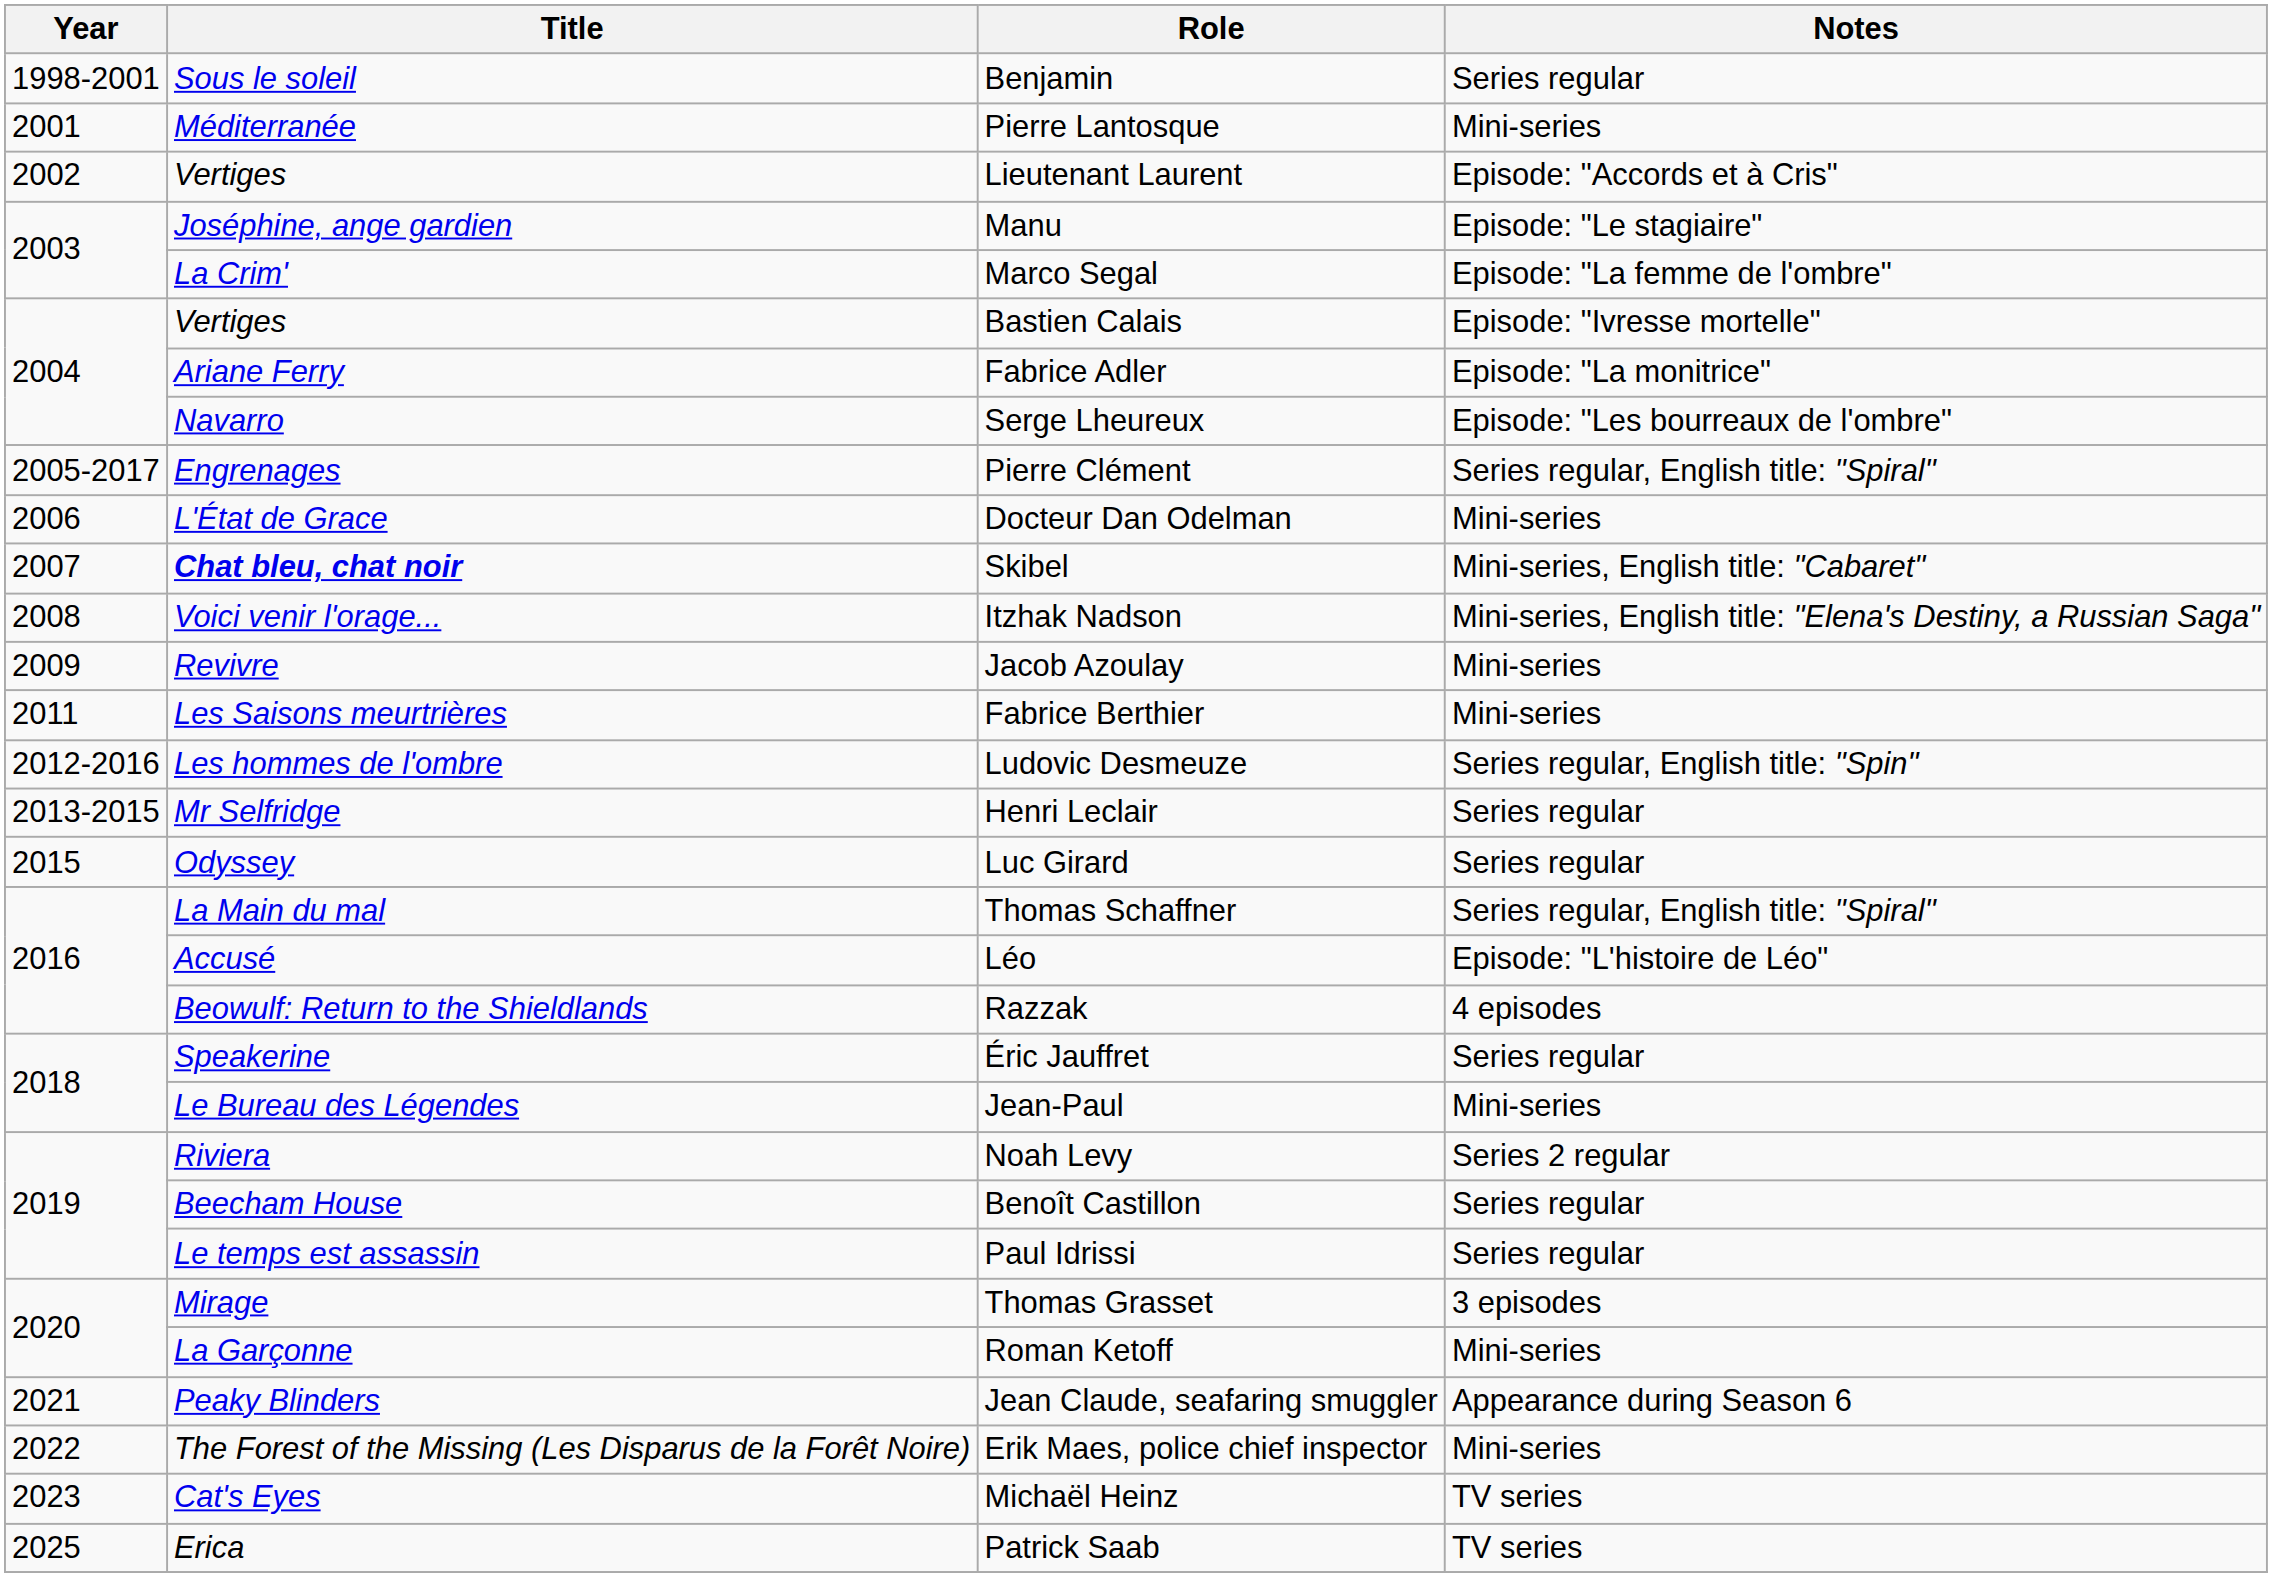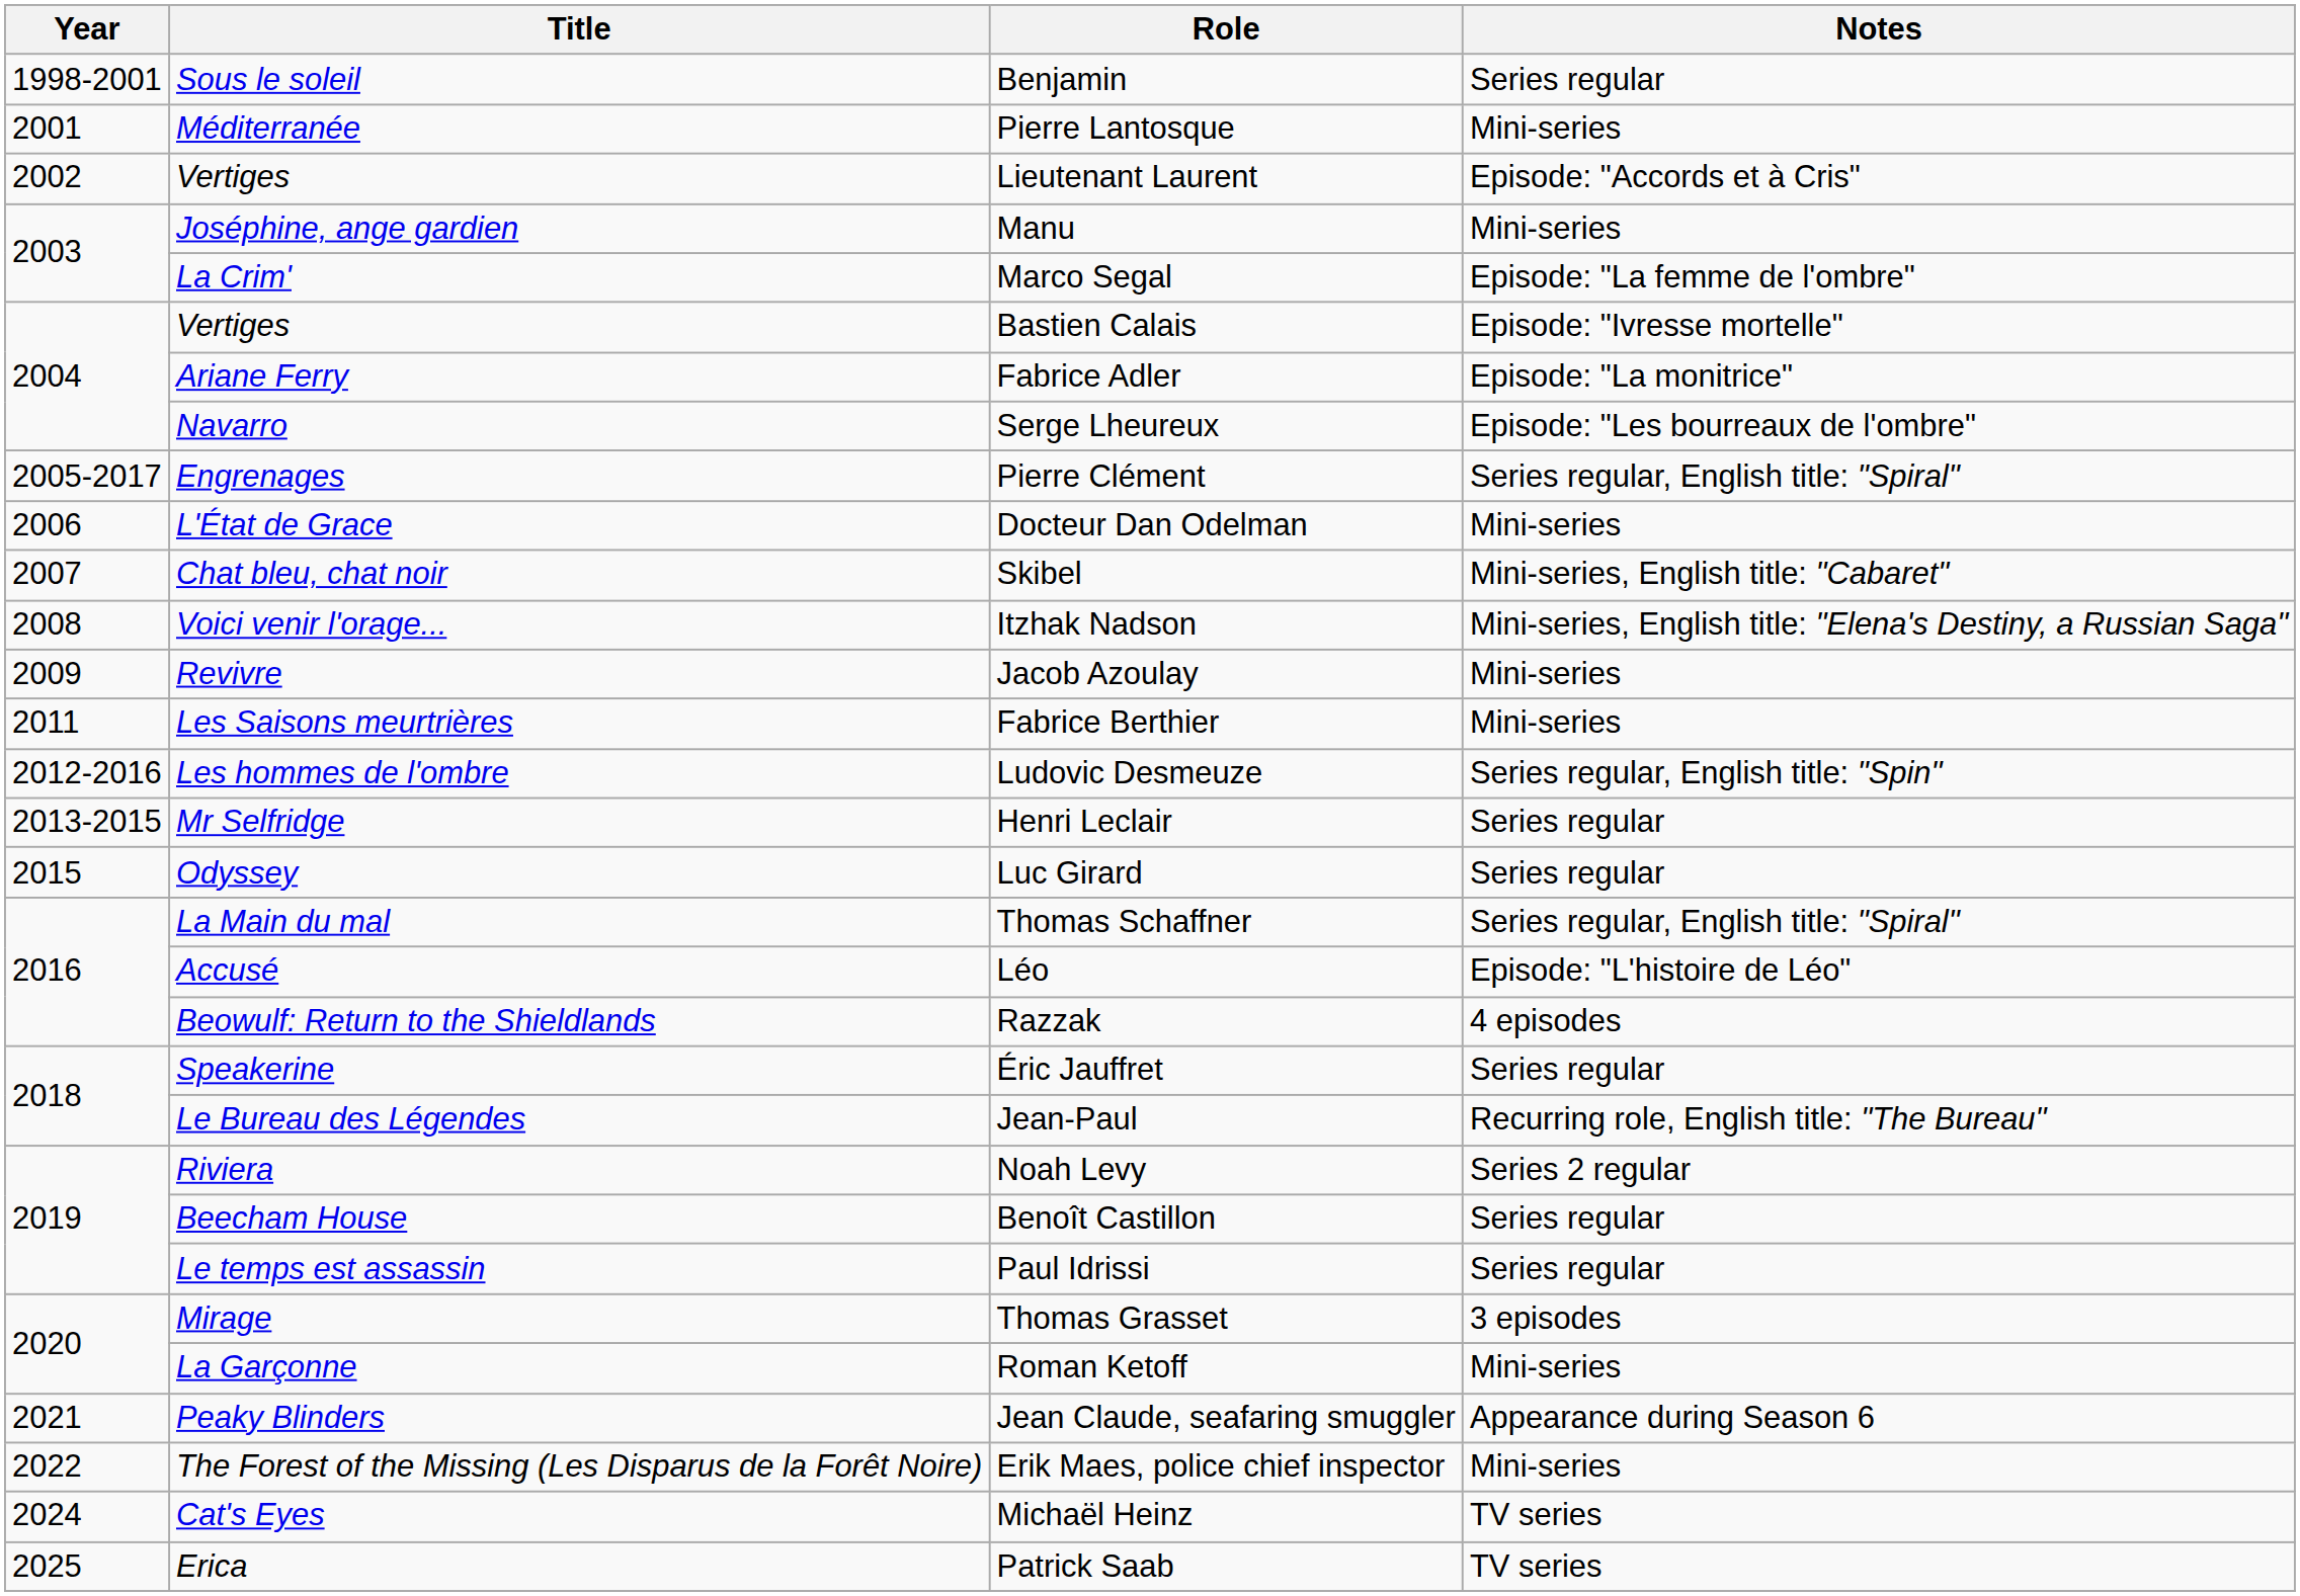Manu | Notes: Episode: "Le stagiaire" -> Mini-series
Skibel | Title: bold -> normal
Jean-Paul | Notes: Mini-series -> Recurring role, English title: "The Bureau"
Michaël Heinz | Year: 2023 -> 2024
